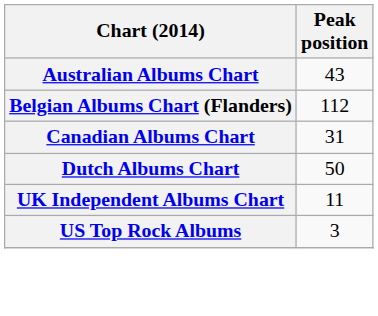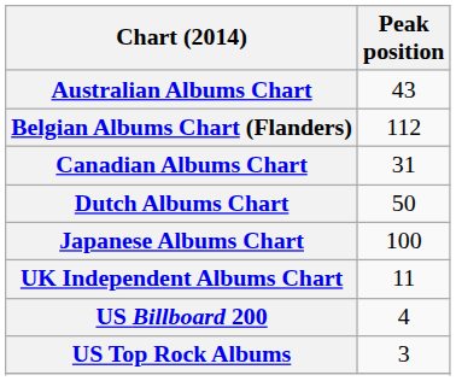+ row: Japanese Albums Chart | 100
+ row: US Billboard 200 | 4
